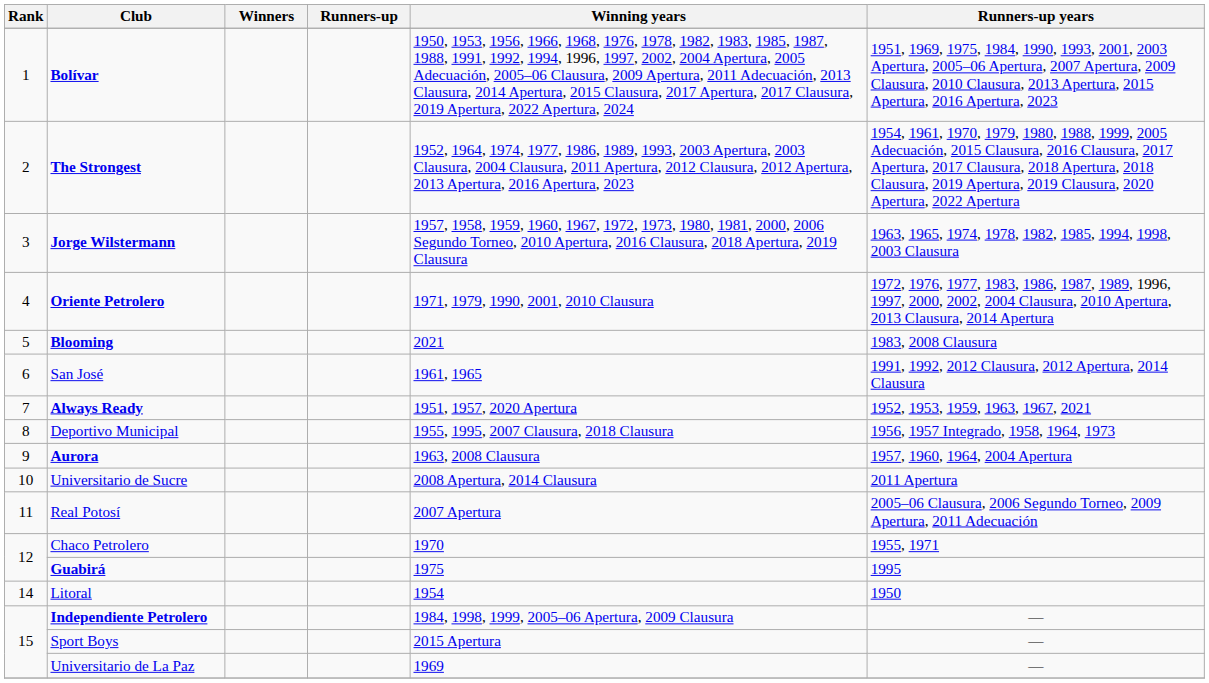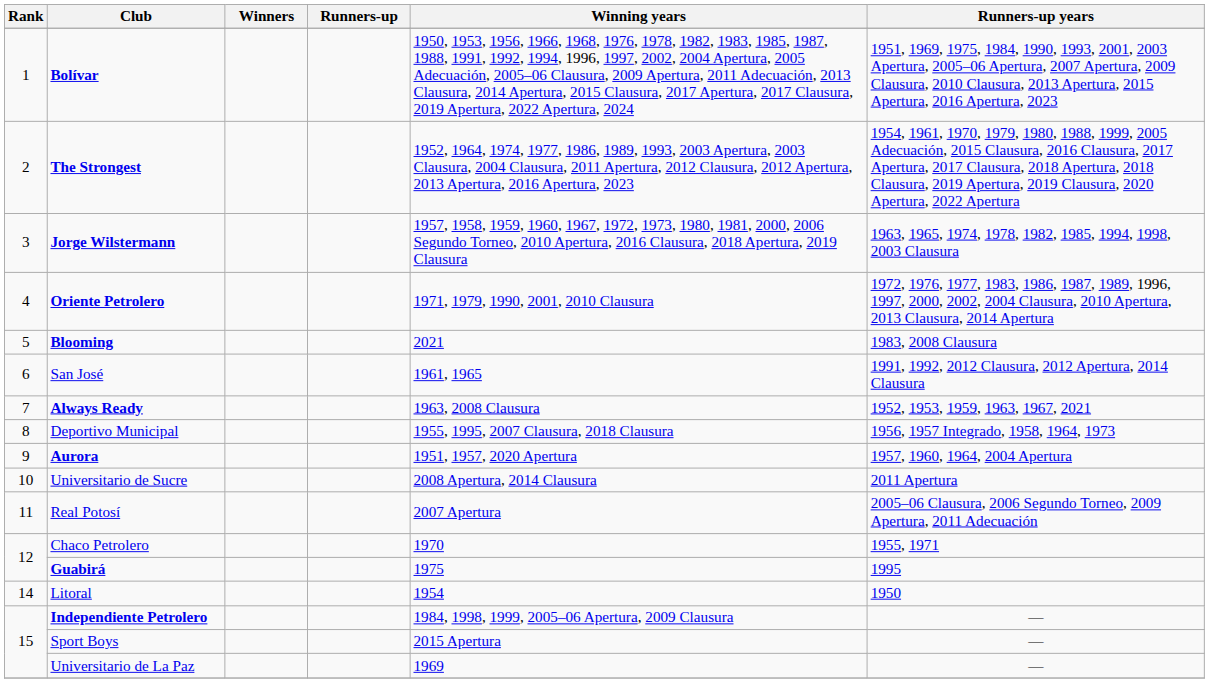Always Ready | Winning years: 1951, 1957, 2020 Apertura -> 1963, 2008 Clausura
Aurora | Winning years: 1963, 2008 Clausura -> 1951, 1957, 2020 Apertura
